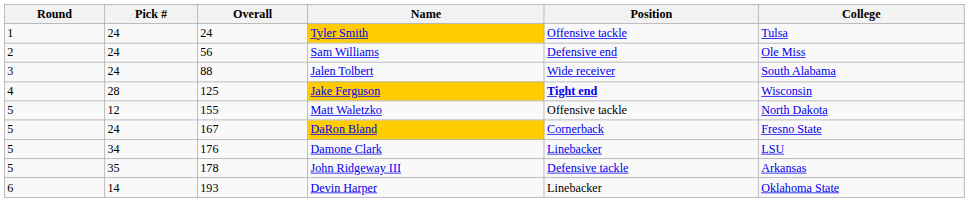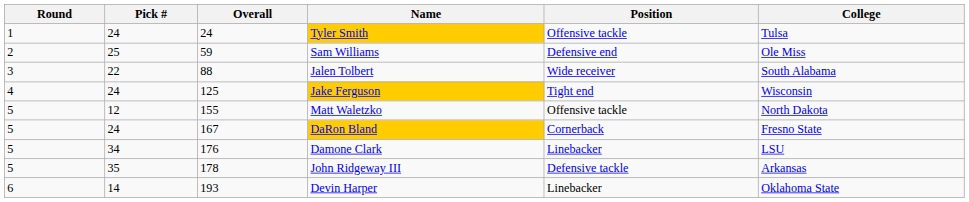Sam Williams | Pick #: 24 -> 25
Sam Williams | Overall: 56 -> 59
Jalen Tolbert | Pick #: 24 -> 22
Jake Ferguson | Pick #: 28 -> 24
Jake Ferguson | Position: bold -> normal
